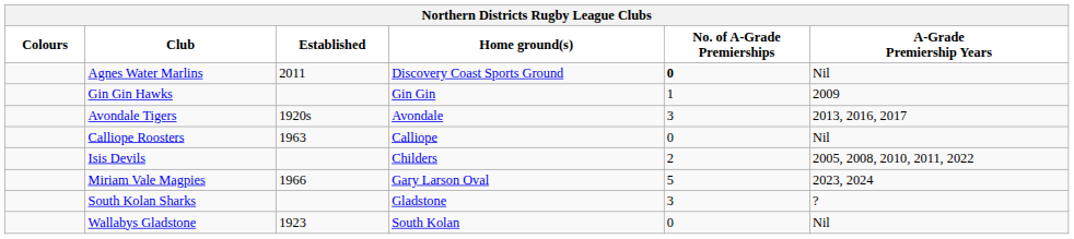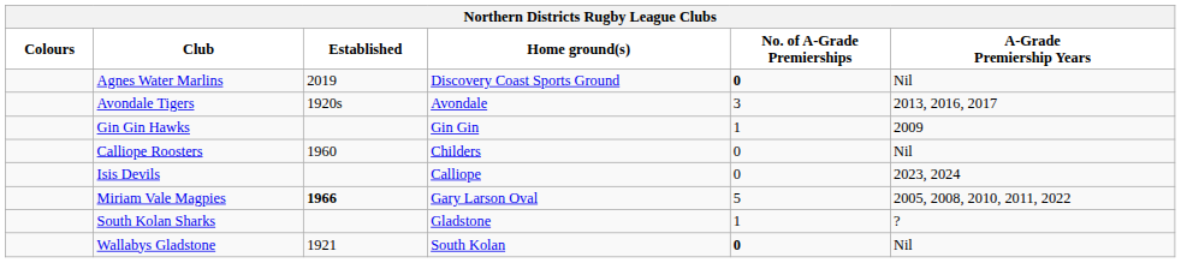Agnes Water Marlins | Established: 2011 -> 2019
rows swapped: Avondale Tigers <-> Gin Gin Hawks
Calliope Roosters | Established: 1963 -> 1960
Calliope Roosters | Home ground(s): Calliope -> Childers
Isis Devils | Home ground(s): Childers -> Calliope
Isis Devils | No. of A-Grade Premierships: 2 -> 0
Isis Devils | A-Grade Premiership Years: 2005, 2008, 2010, 2011, 2022 -> 2023, 2024
Miriam Vale Magpies | Established: normal -> bold
Miriam Vale Magpies | A-Grade Premiership Years: 2023, 2024 -> 2005, 2008, 2010, 2011, 2022
South Kolan Sharks | No. of A-Grade Premierships: 3 -> 1
Wallabys Gladstone | Established: 1923 -> 1921
Wallabys Gladstone | No. of A-Grade Premierships: normal -> bold
